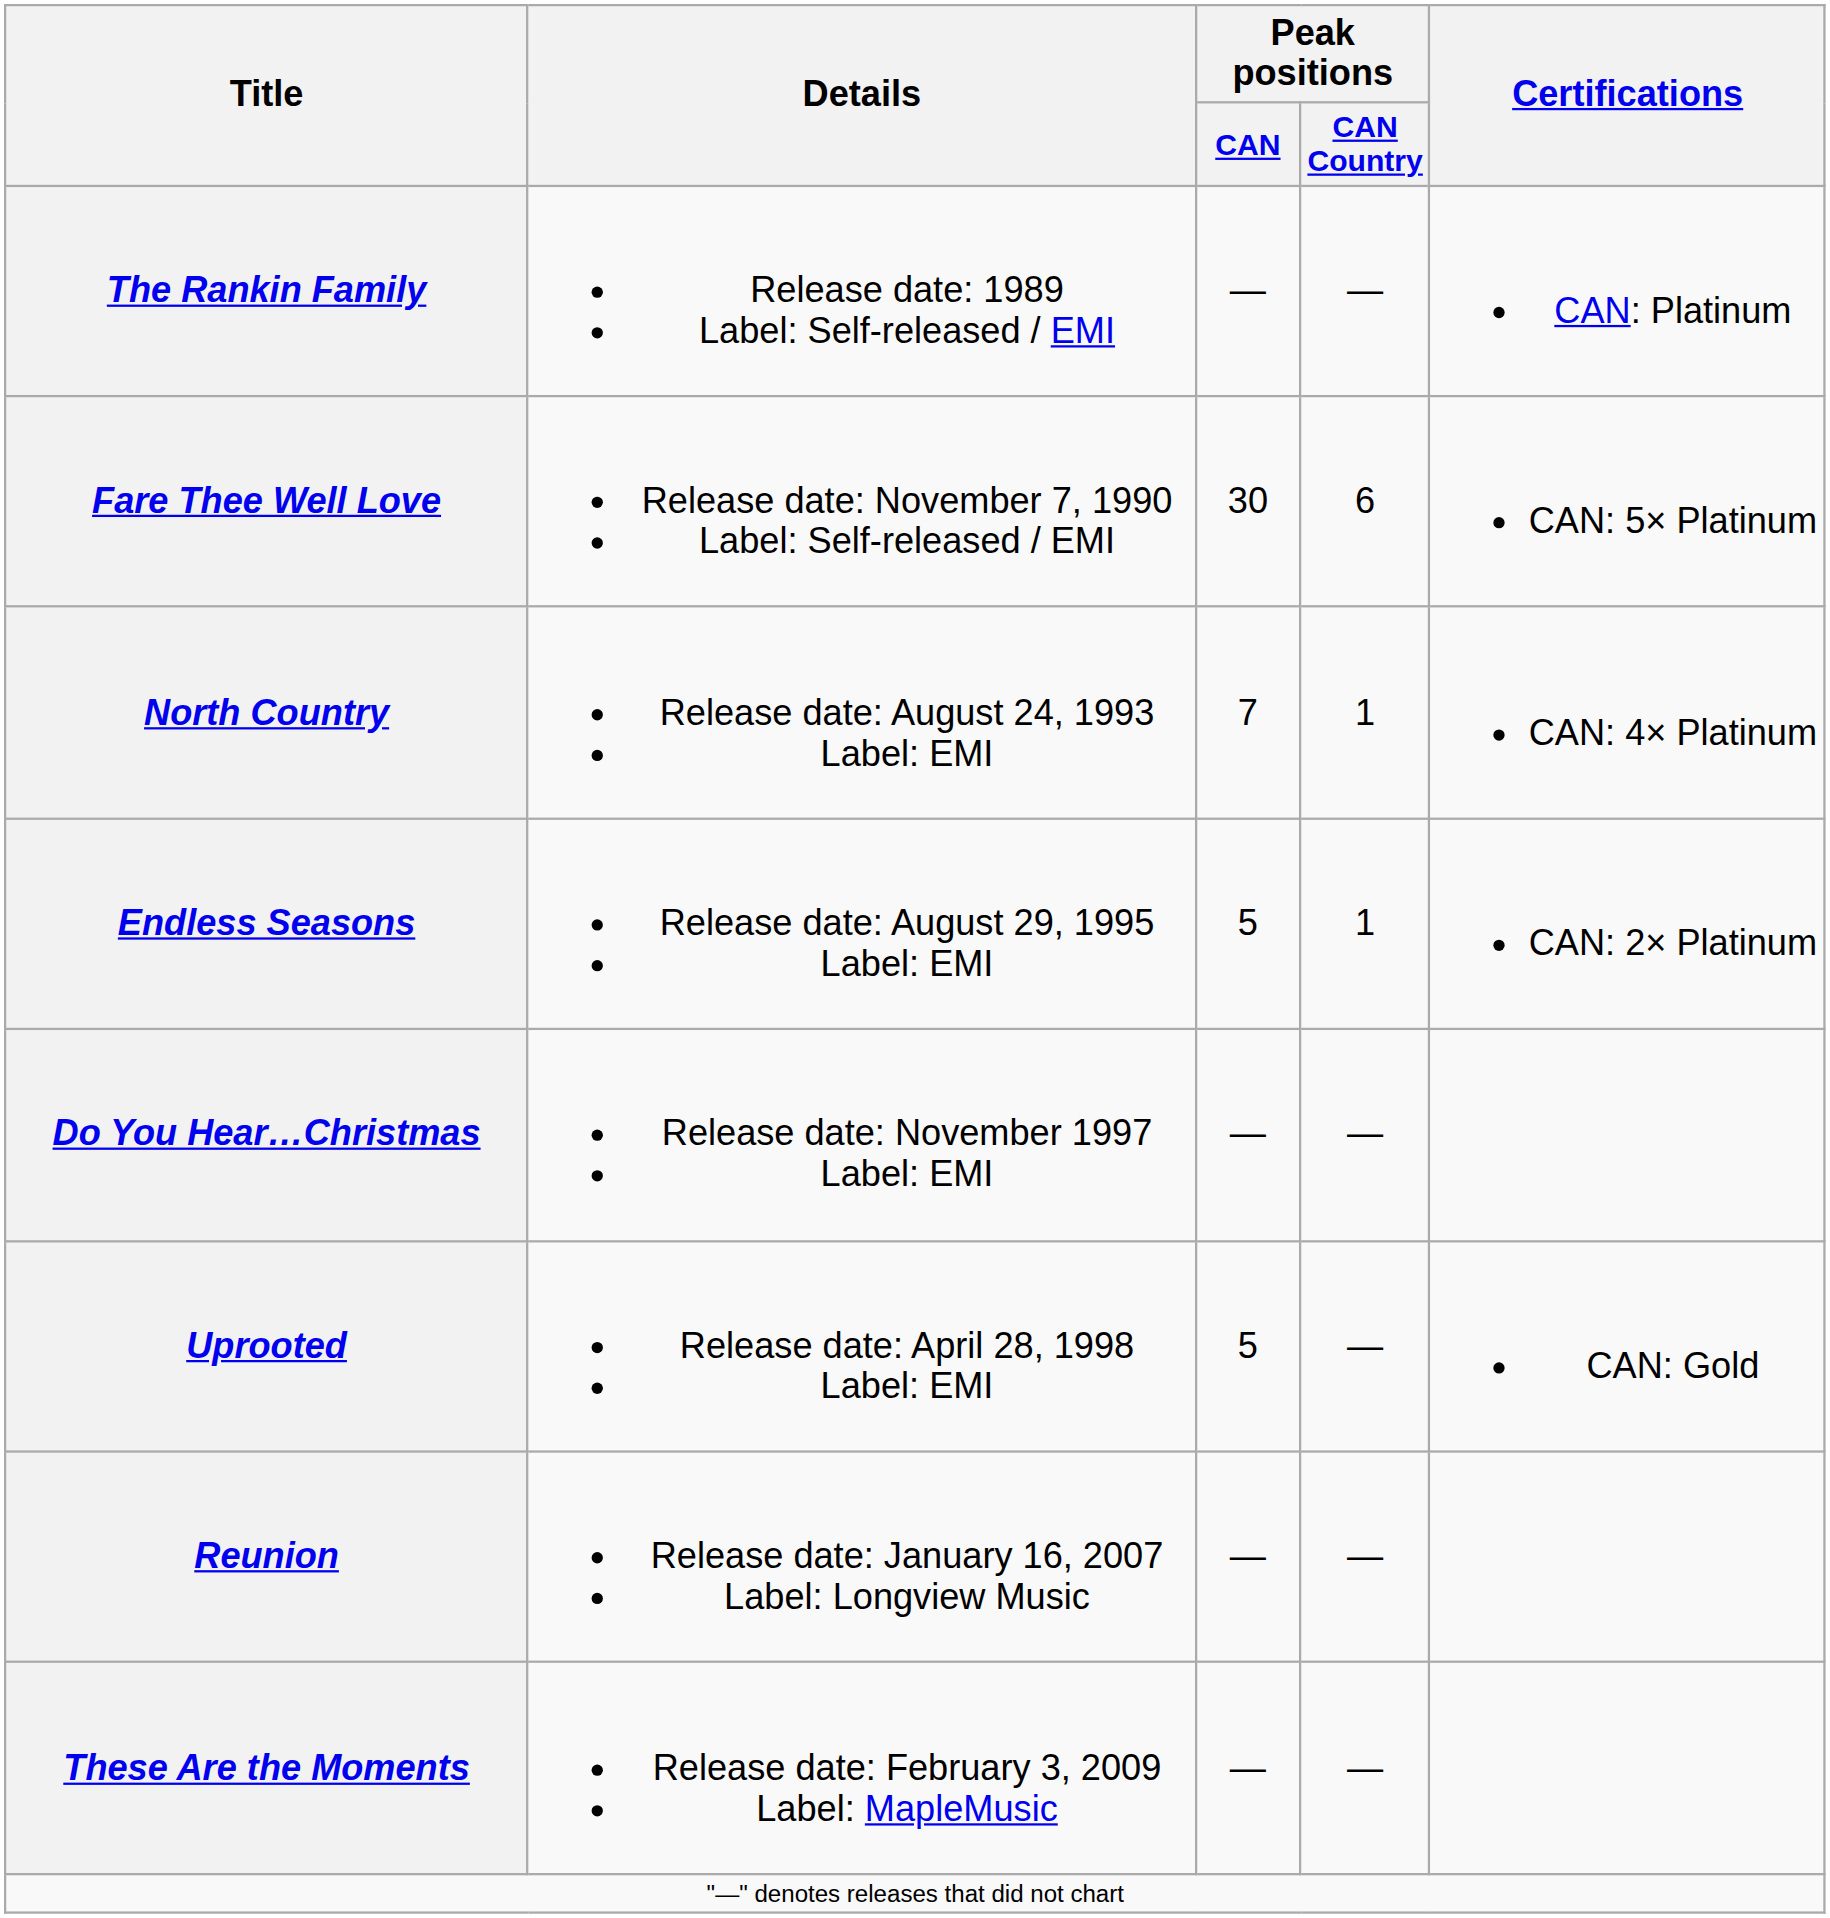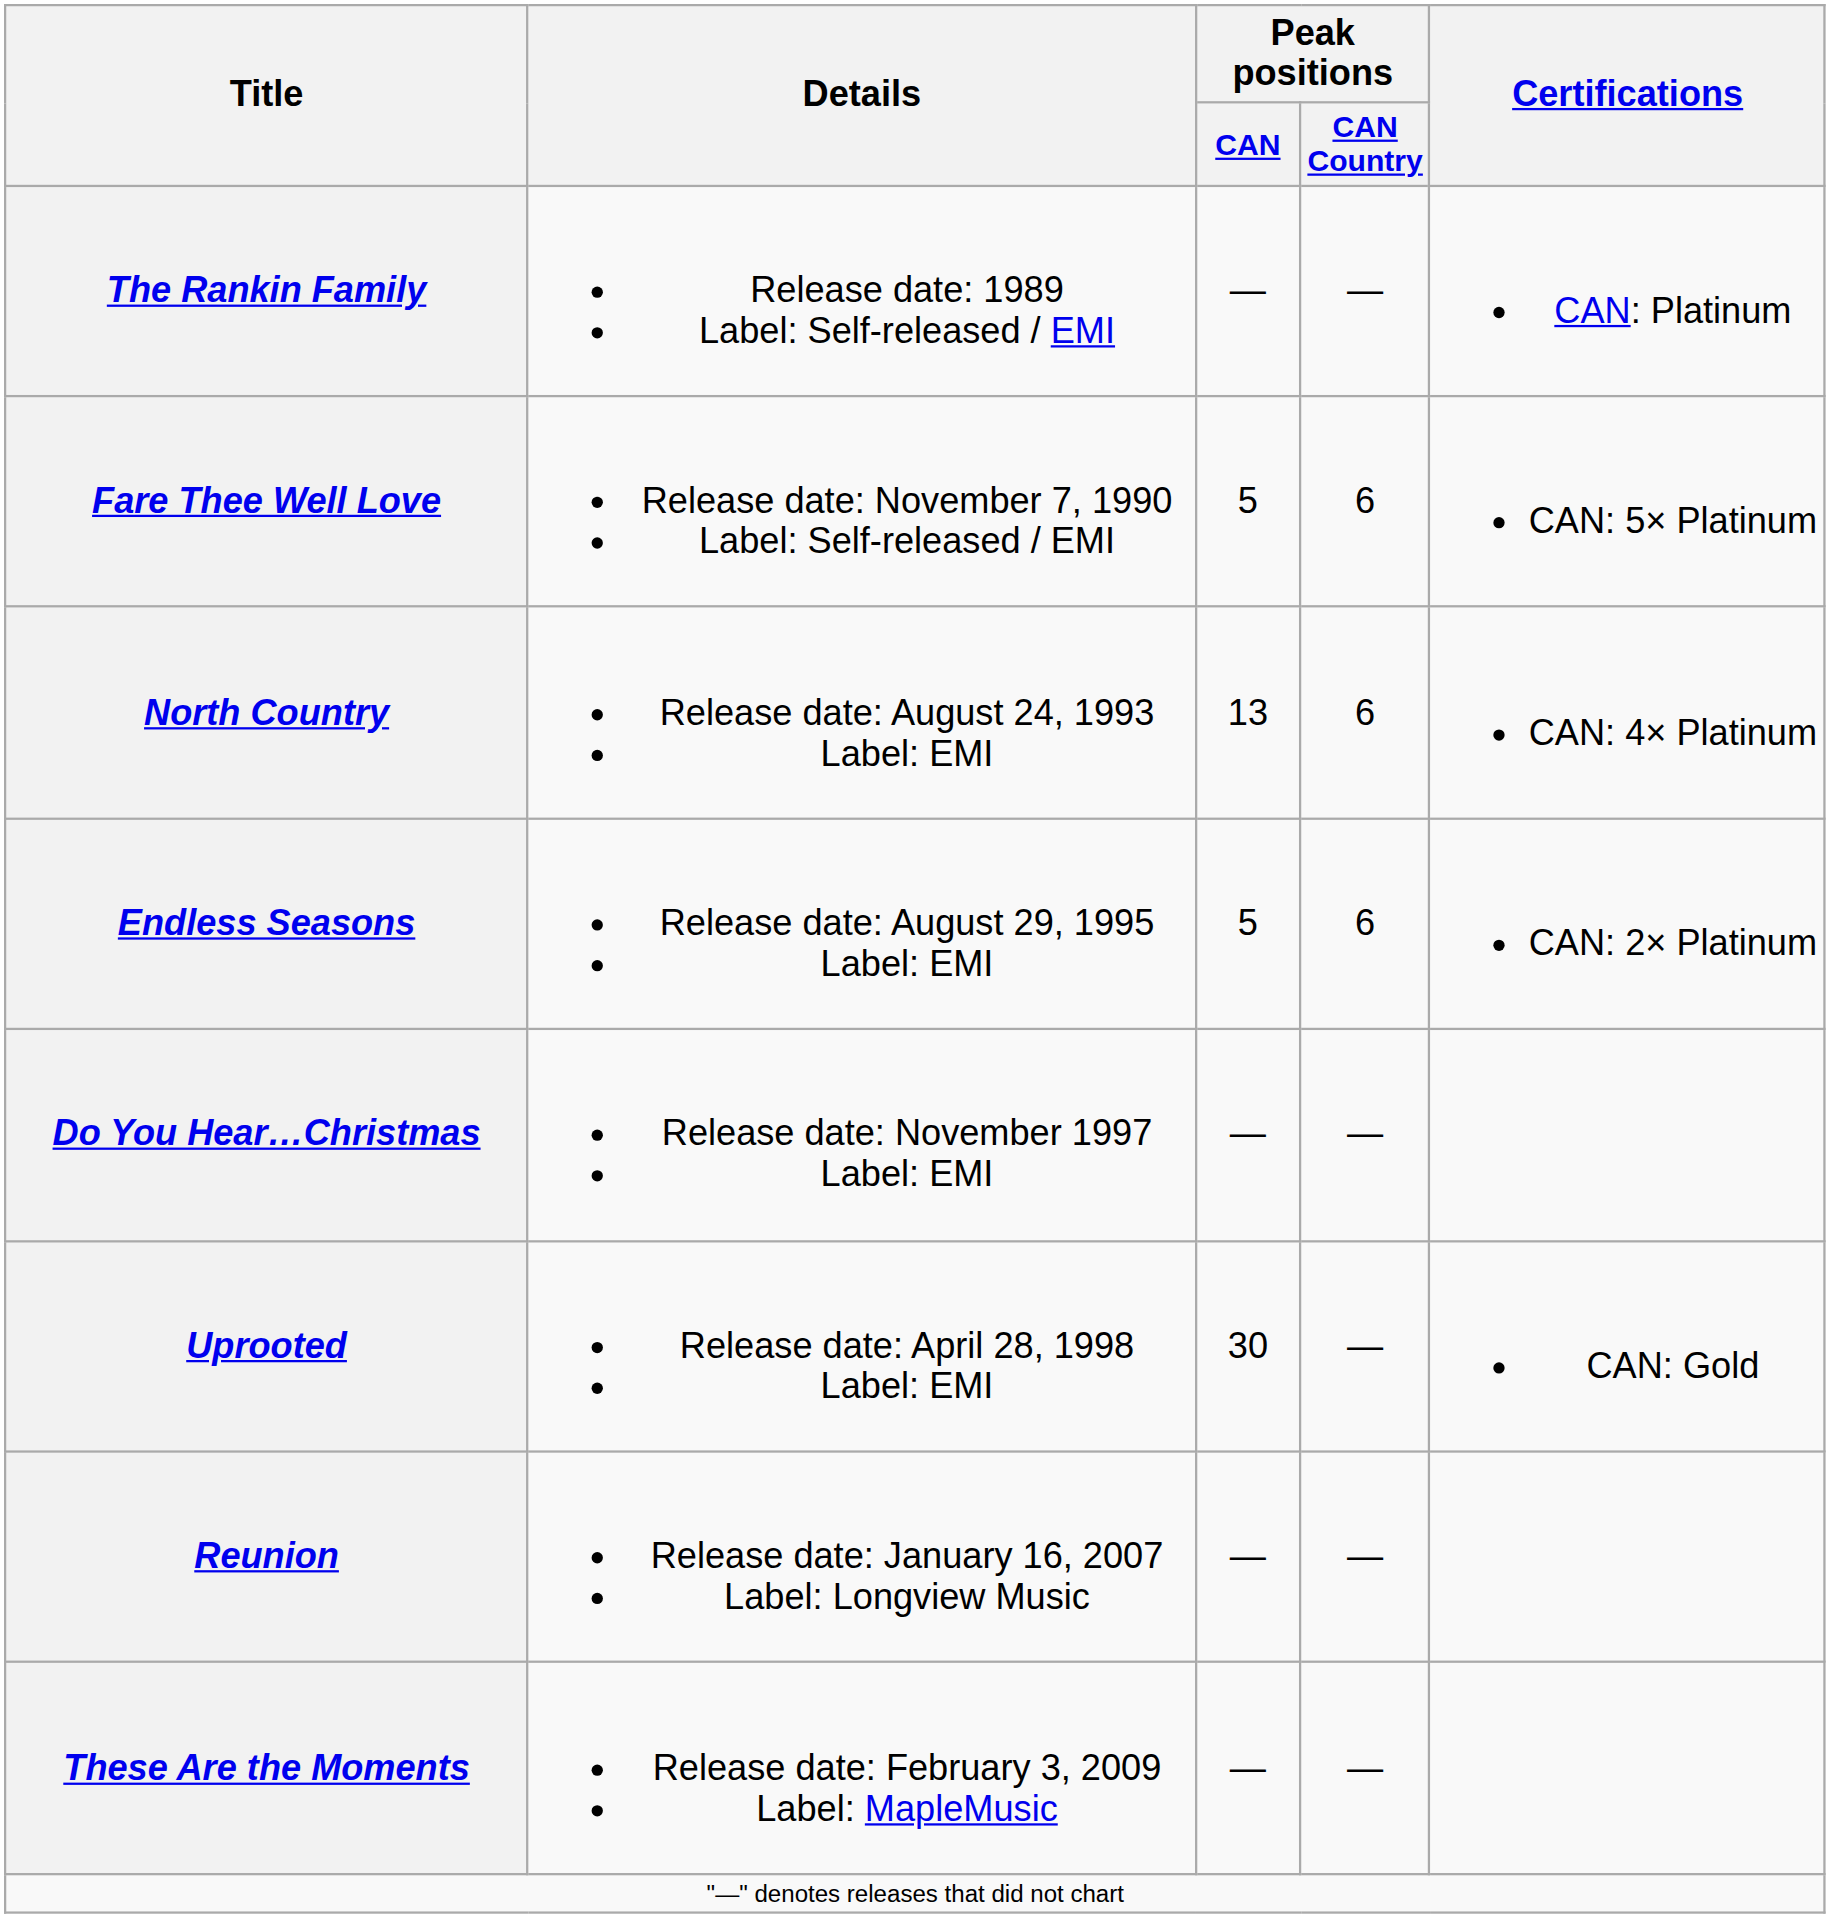Fare Thee Well Love | Peak positions / CAN: 30 -> 5
North Country | Peak positions / CAN: 7 -> 13
North Country | Peak positions / CAN Country: 1 -> 6
Endless Seasons | Peak positions / CAN Country: 1 -> 6
Uprooted | Peak positions / CAN: 5 -> 30
